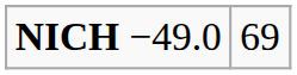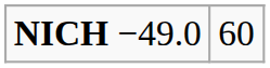NICH −49.0 | column 2: 69 -> 60
